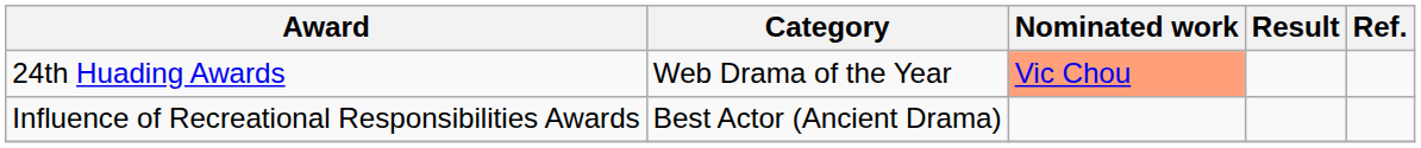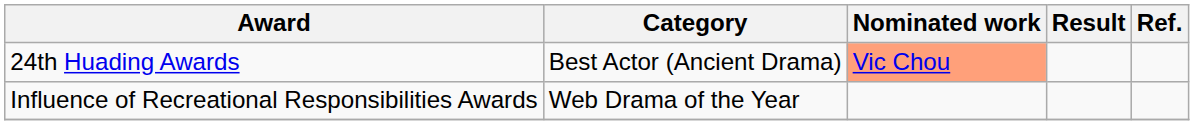24th Huading Awards | Category: Web Drama of the Year -> Best Actor (Ancient Drama)
Influence of Recreational Responsibilities Awards | Category: Best Actor (Ancient Drama) -> Web Drama of the Year
